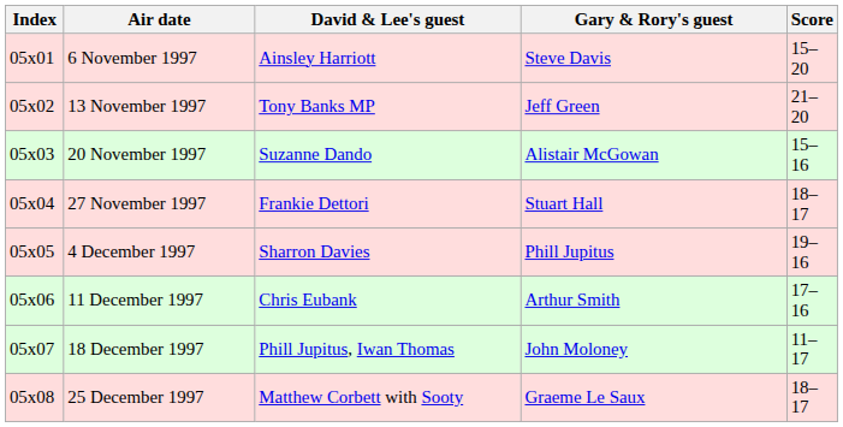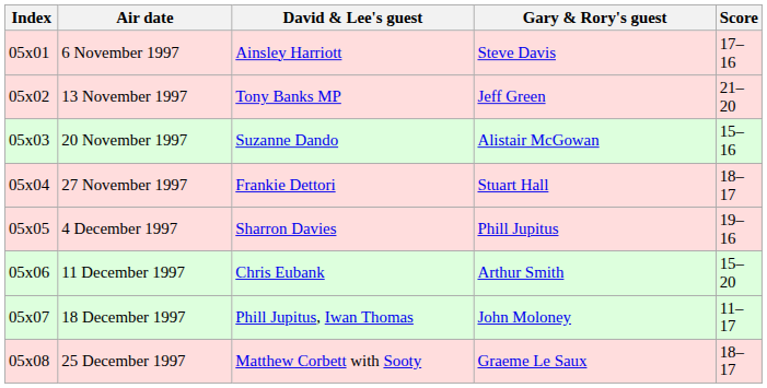6 November 1997 | Score: 15–20 -> 17–16
11 December 1997 | Score: 17–16 -> 15–20
